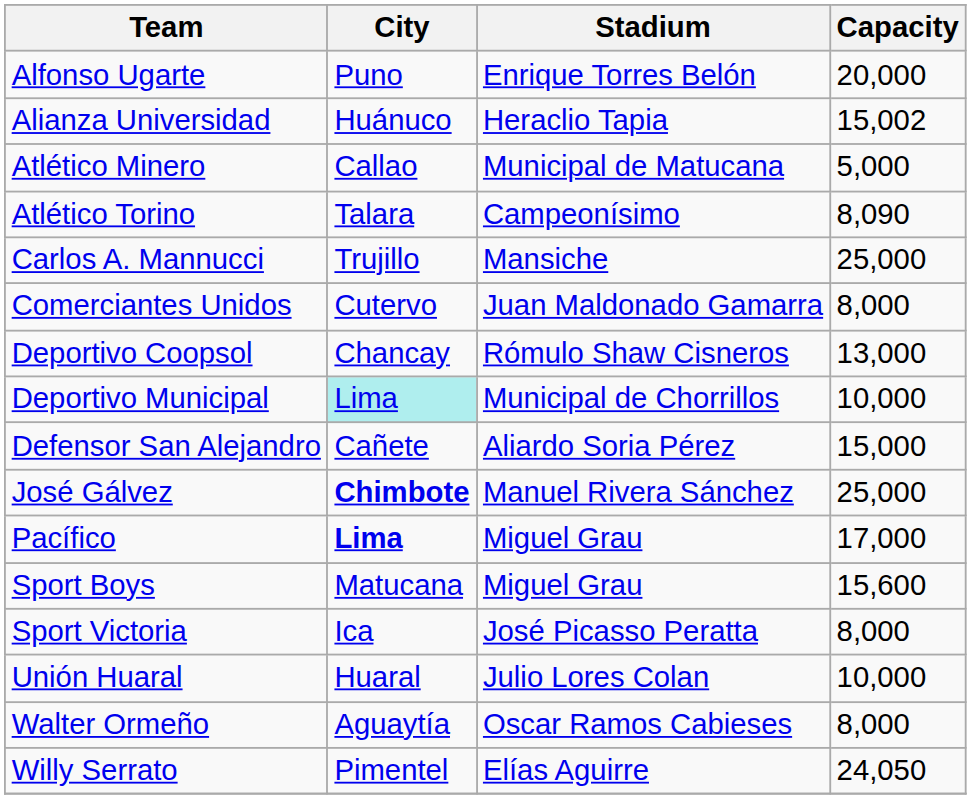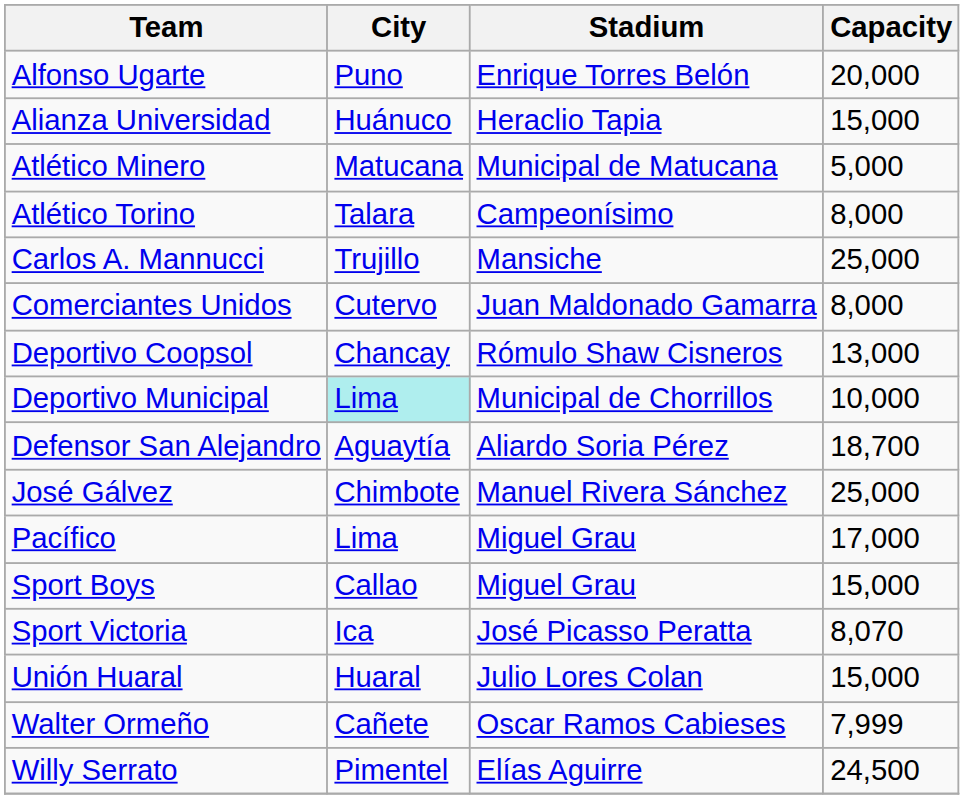Alianza Universidad | Capacity: 15,002 -> 15,000
Atlético Minero | City: Callao -> Matucana
Atlético Torino | Capacity: 8,090 -> 8,000
Defensor San Alejandro | City: Cañete -> Aguaytía
Defensor San Alejandro | Capacity: 15,000 -> 18,700
José Gálvez | City: bold -> normal
Pacífico | City: bold -> normal
Sport Boys | City: Matucana -> Callao
Sport Boys | Capacity: 15,600 -> 15,000
Sport Victoria | Capacity: 8,000 -> 8,070
Unión Huaral | Capacity: 10,000 -> 15,000
Walter Ormeño | City: Aguaytía -> Cañete
Walter Ormeño | Capacity: 8,000 -> 7,999
Willy Serrato | Capacity: 24,050 -> 24,500
